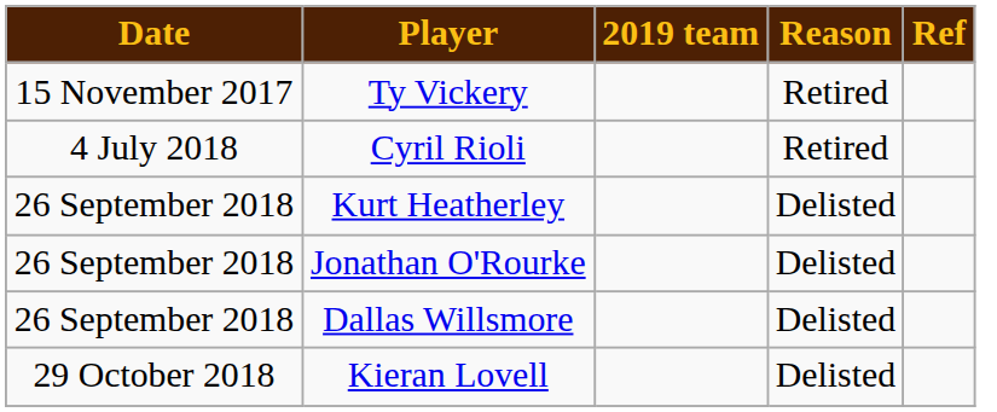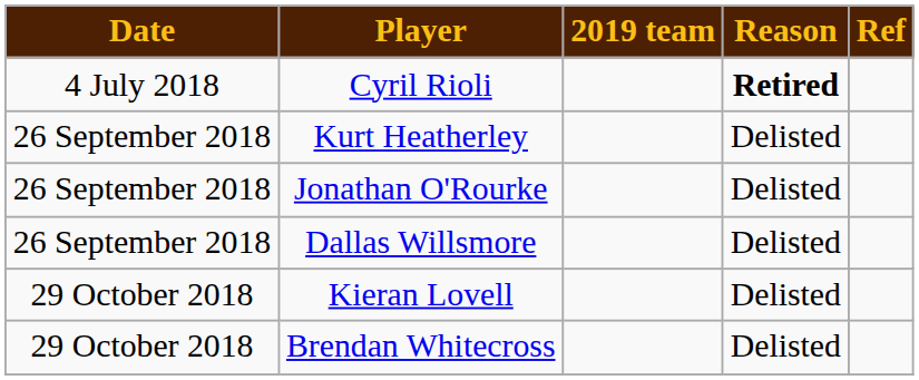- row: 15 November 2017 | Ty Vickery | Retired
Cyril Rioli | Reason: normal -> bold
+ row: 29 October 2018 | Brendan Whitecross | Delisted
